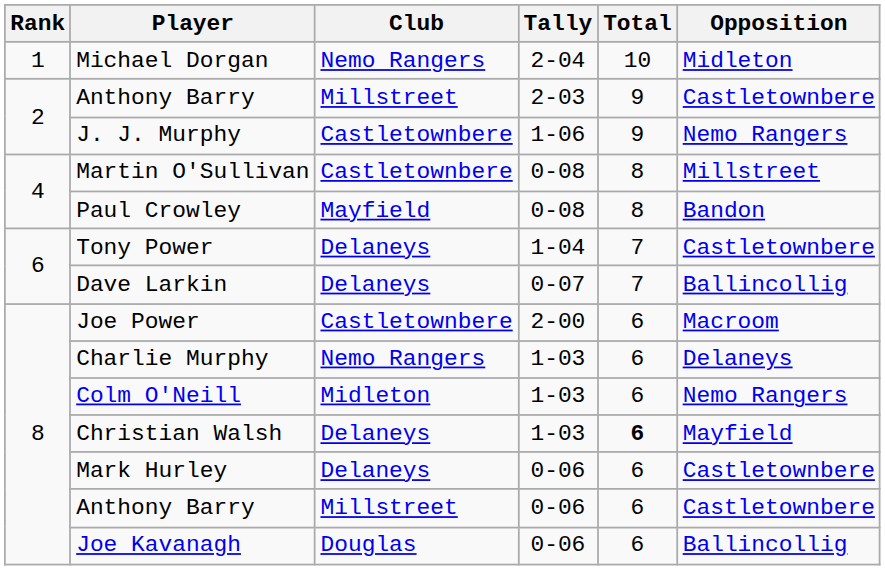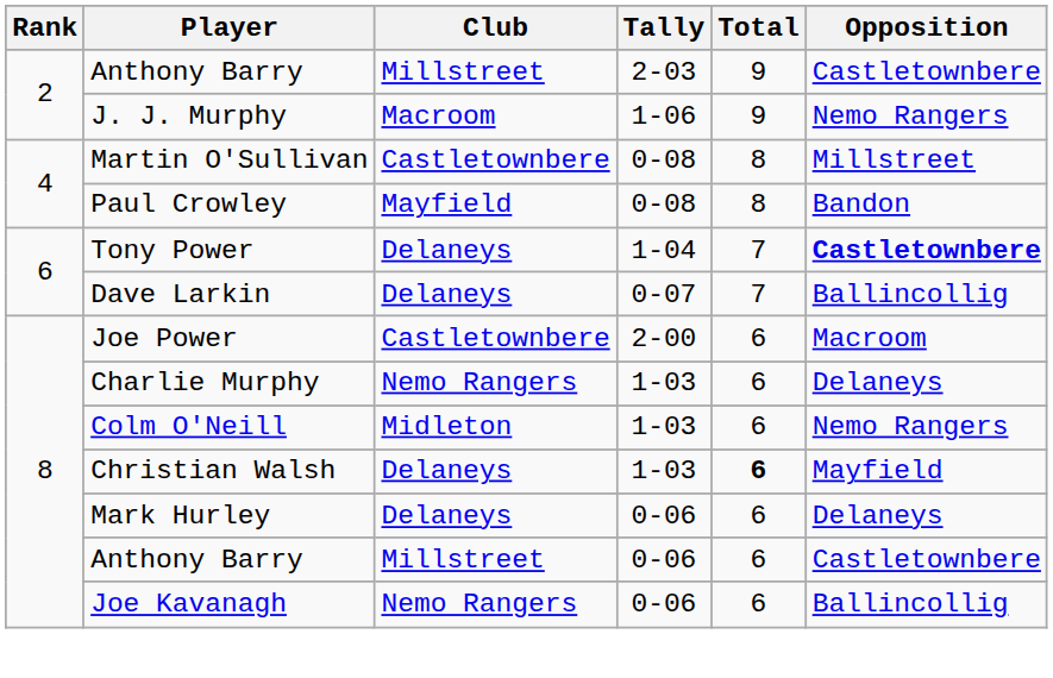- row: 1 | Michael Dorgan | Nemo Rangers | 2-04 | 10 | Midleton
J. J. Murphy | Club: Castletownbere -> Macroom
Tony Power | Opposition: normal -> bold
Mark Hurley | Opposition: Castletownbere -> Delaneys
Joe Kavanagh | Club: Douglas -> Nemo Rangers
